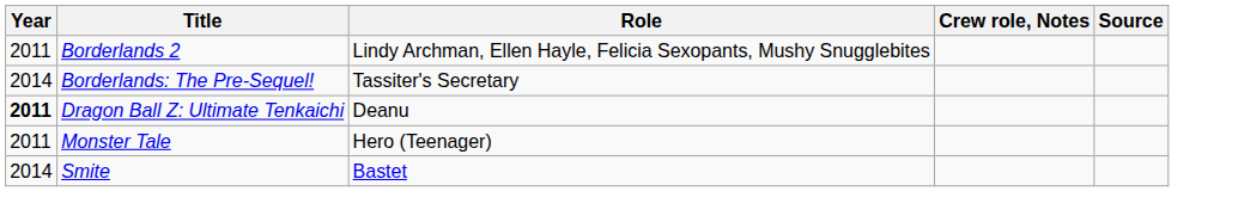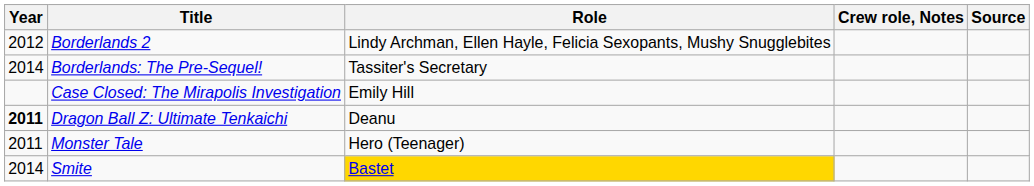Borderlands 2 | Year: 2011 -> 2012
+ row: Case Closed: The Mirapolis Investigation | Emily Hill
Smite | Role: no background -> gold background
